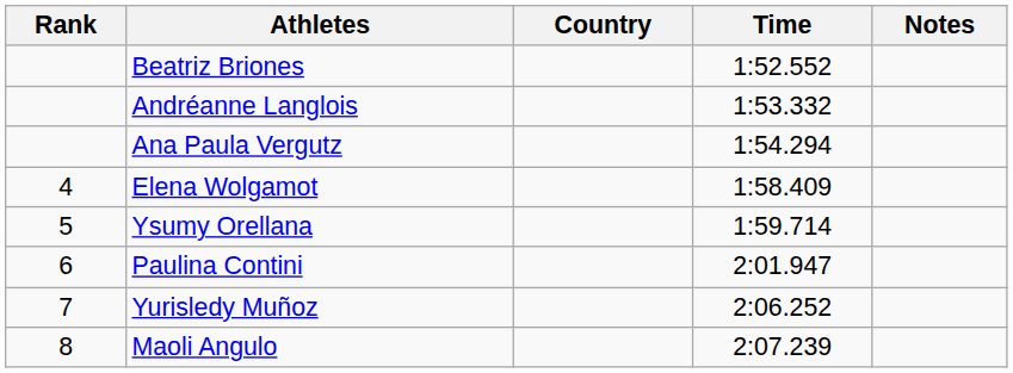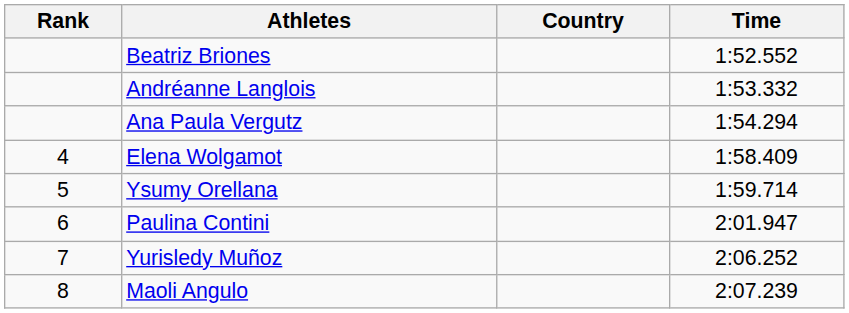- column: Notes
